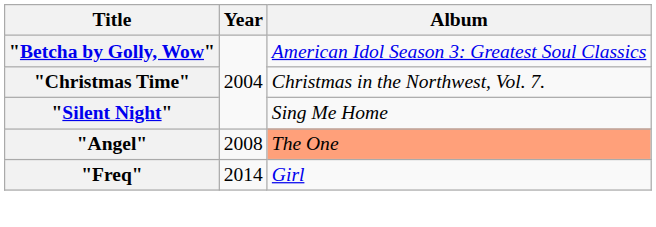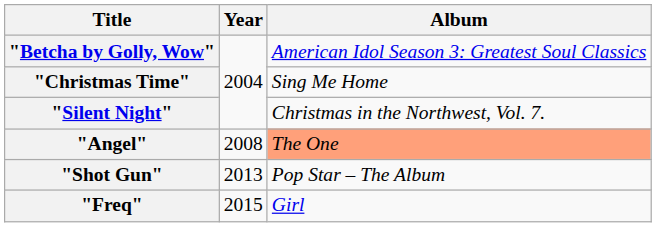"Christmas Time" | Album: Christmas in the Northwest, Vol. 7. -> Sing Me Home
"Silent Night" | Album: Sing Me Home -> Christmas in the Northwest, Vol. 7.
+ row: "Shot Gun" | 2013 | Pop Star – The Album
"Freq" | Year: 2014 -> 2015
